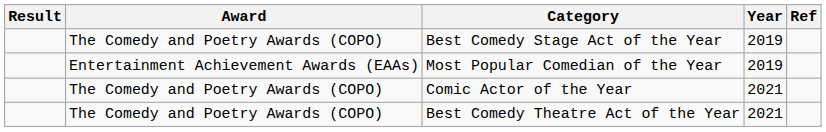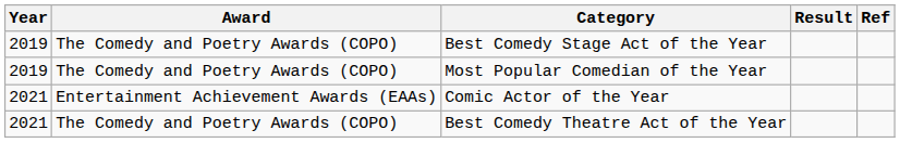columns swapped: Year <-> Result
Most Popular Comedian of the Year | Award: Entertainment Achievement Awards (EAAs) -> The Comedy and Poetry Awards (COPO)
Comic Actor of the Year | Award: The Comedy and Poetry Awards (COPO) -> Entertainment Achievement Awards (EAAs)
